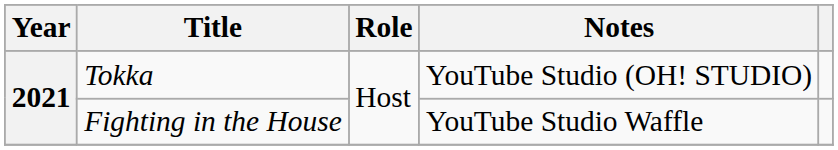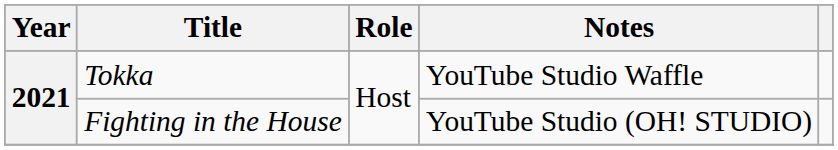Tokka | Notes: YouTube Studio (OH! STUDIO) -> YouTube Studio Waffle
Fighting in the House | Notes: YouTube Studio Waffle -> YouTube Studio (OH! STUDIO)
